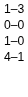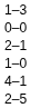+ row: 2–1
+ row: 2–5
